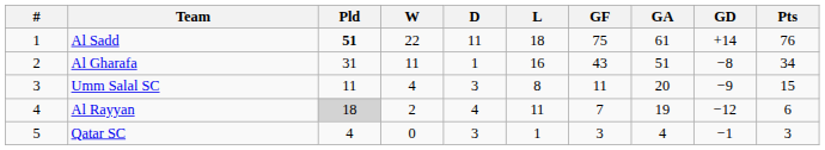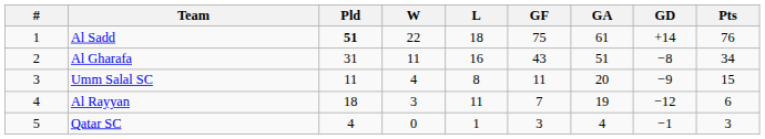- column: D | 11 | 1 | 3 | 4 | 3
Al Rayyan | Pld: lightgrey background -> no background
Al Rayyan | W: 2 -> 3
